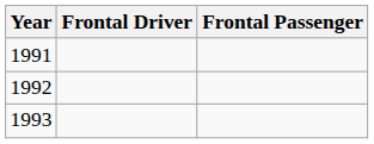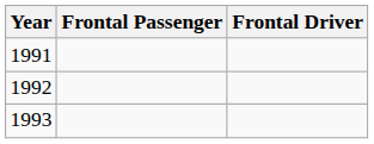columns swapped: Frontal Driver <-> Frontal Passenger
